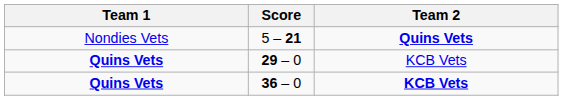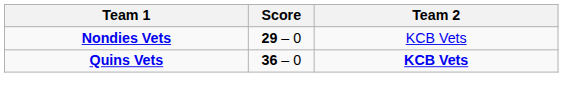- row: Nondies Vets | 5 – 21 | Quins Vets
29 – 0 | Team 1: Quins Vets -> Nondies Vets
